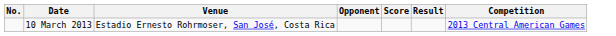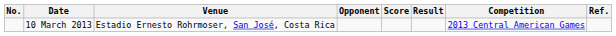+ column: Ref.
